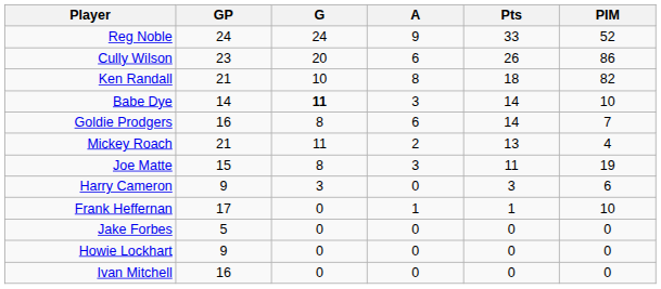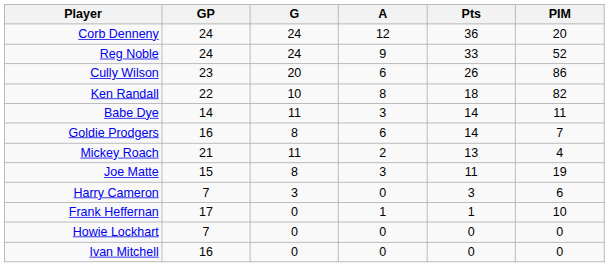+ row: Corb Denneny | 24 | 24 | 12 | 36 | 20
Ken Randall | GP: 21 -> 22
Babe Dye | G: bold -> normal
Babe Dye | PIM: 10 -> 11
Harry Cameron | GP: 9 -> 7
- row: Jake Forbes | 5 | 0 | 0 | 0 | 0
Howie Lockhart | GP: 9 -> 7
